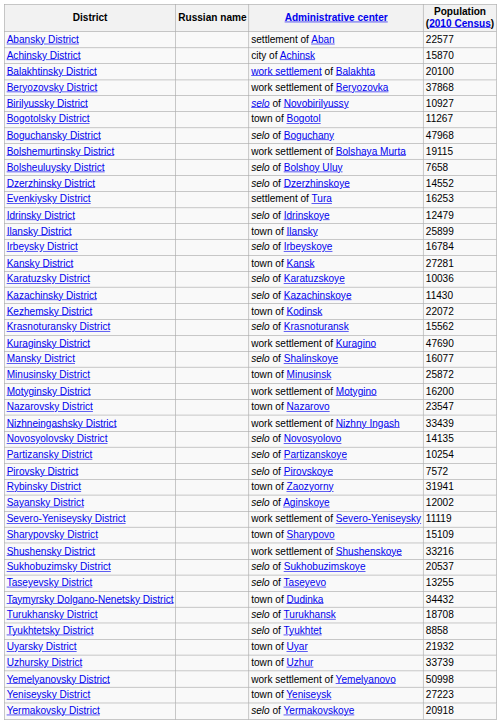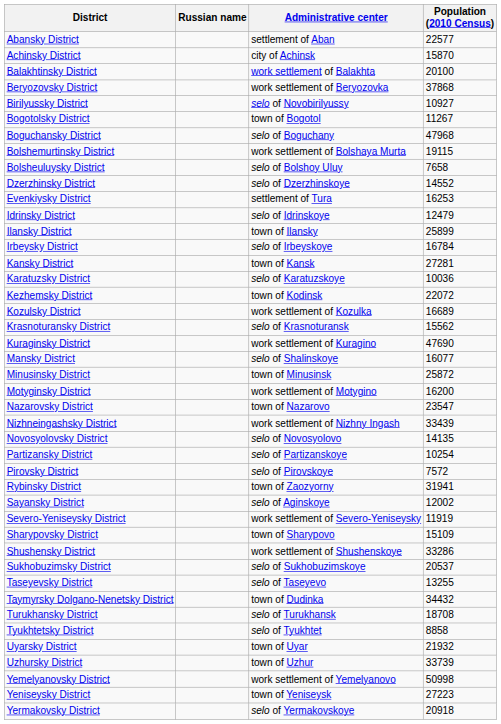- row: Kazachinsky District | selo of Kazachinskoye | 11430
+ row: Kozulsky District | work settlement of Kozulka | 16689
Severo-Yeniseysky District | Population (2010 Census): 11119 -> 11919
Shushensky District | Population (2010 Census): 33216 -> 33286
